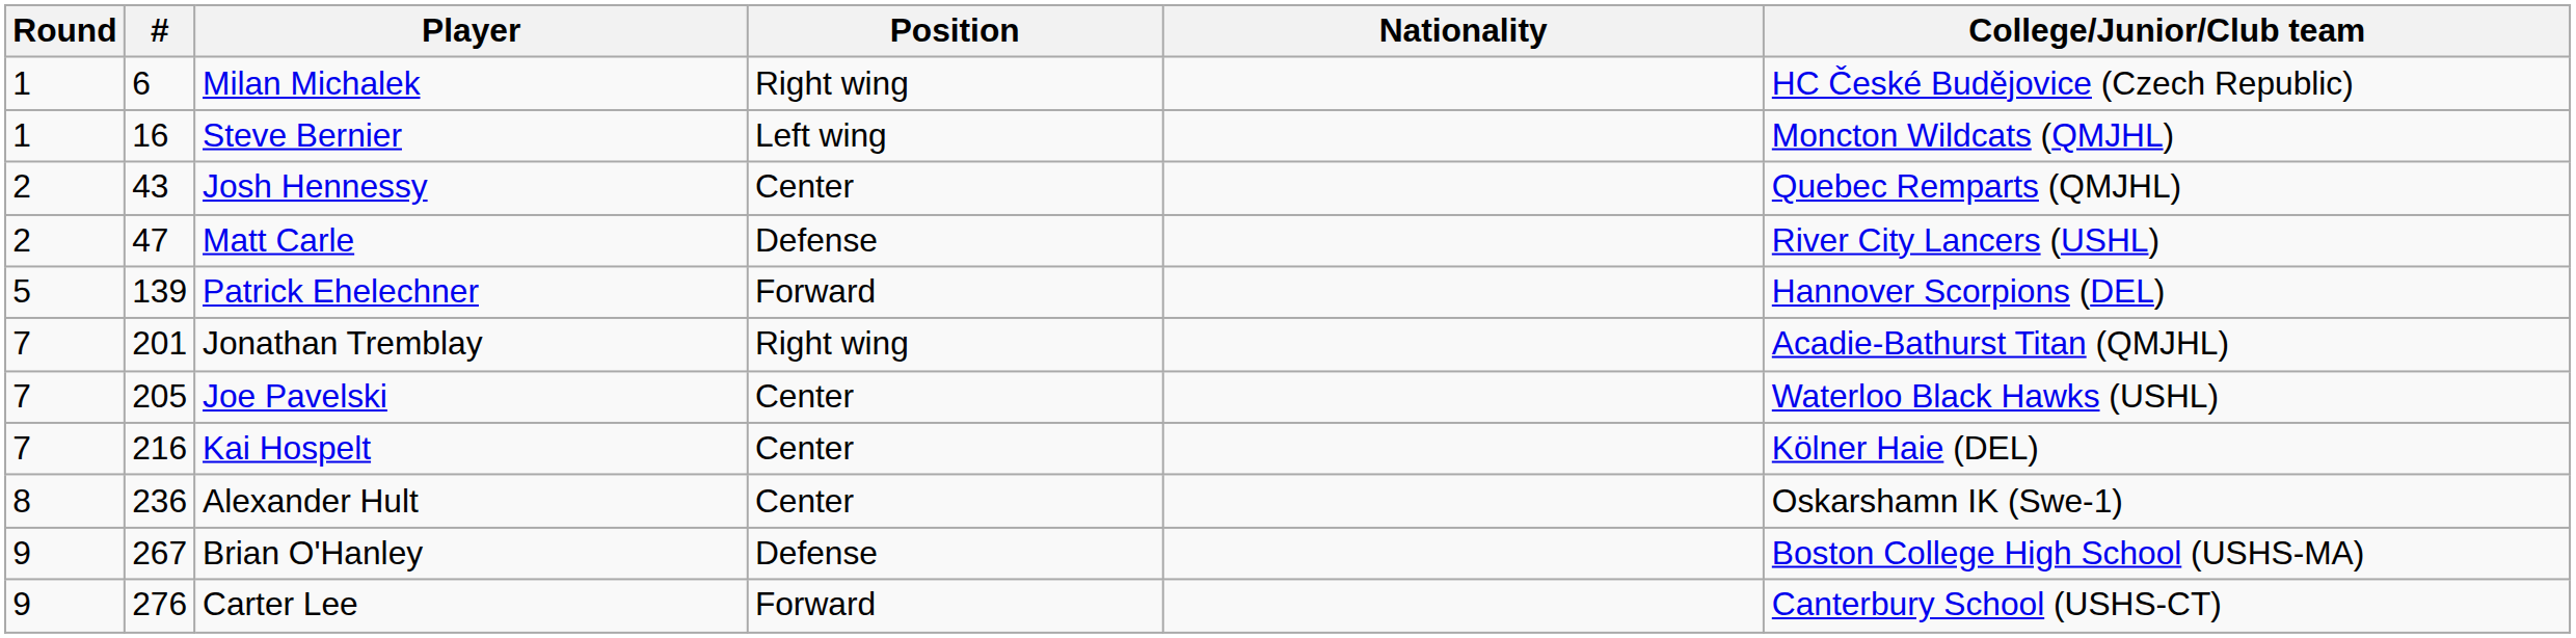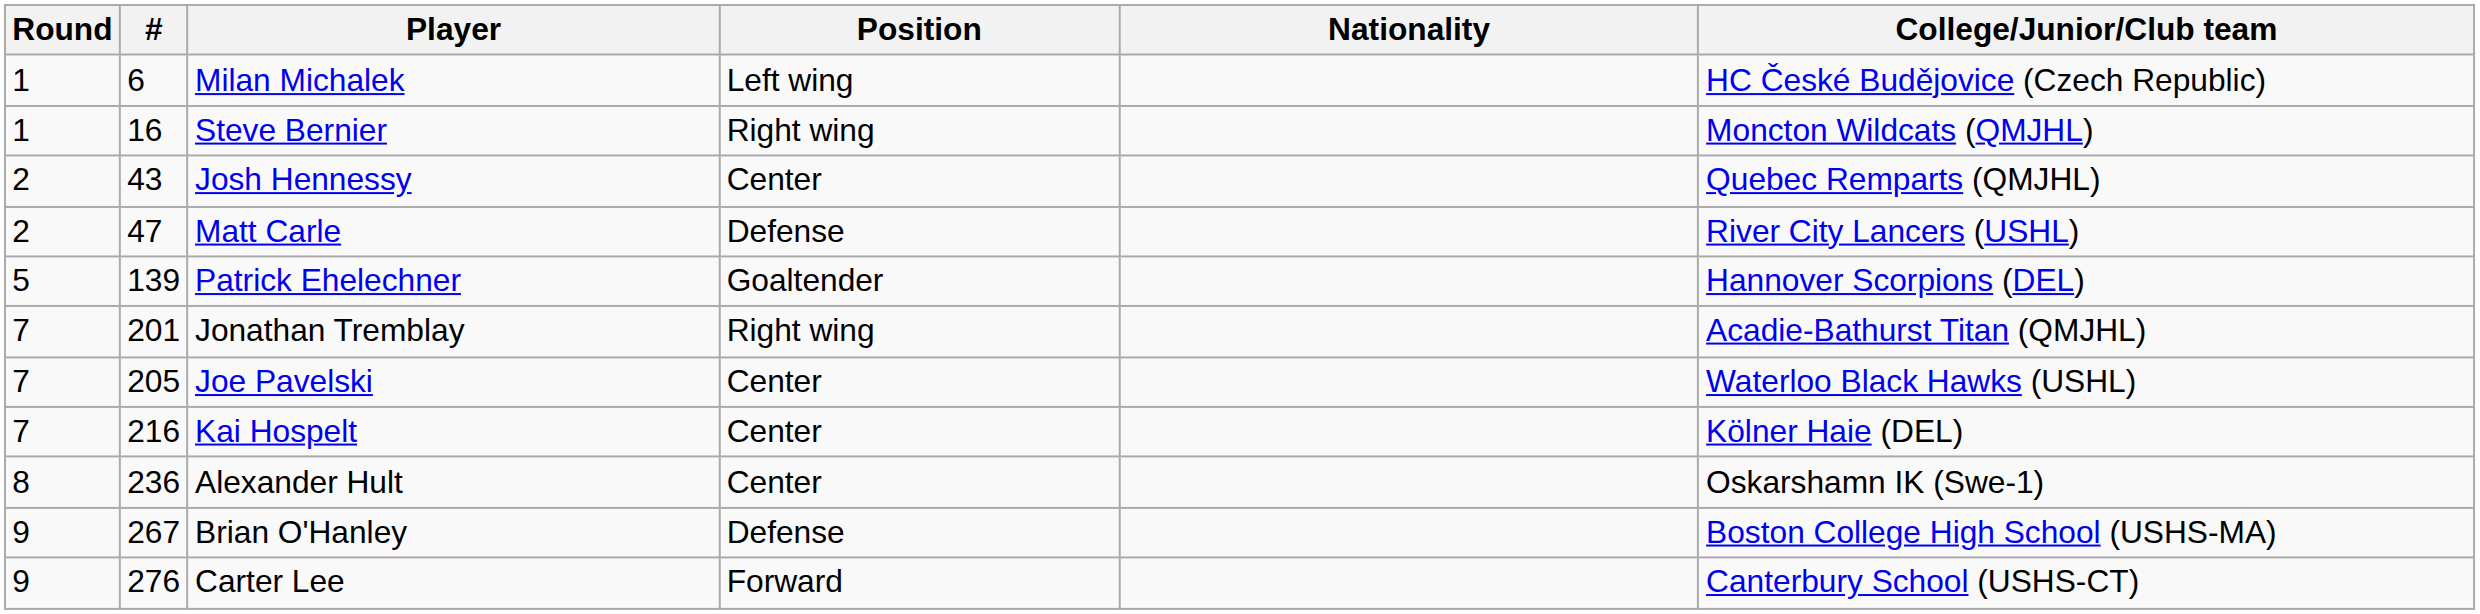Milan Michalek | Position: Right wing -> Left wing
Steve Bernier | Position: Left wing -> Right wing
Patrick Ehelechner | Position: Forward -> Goaltender
